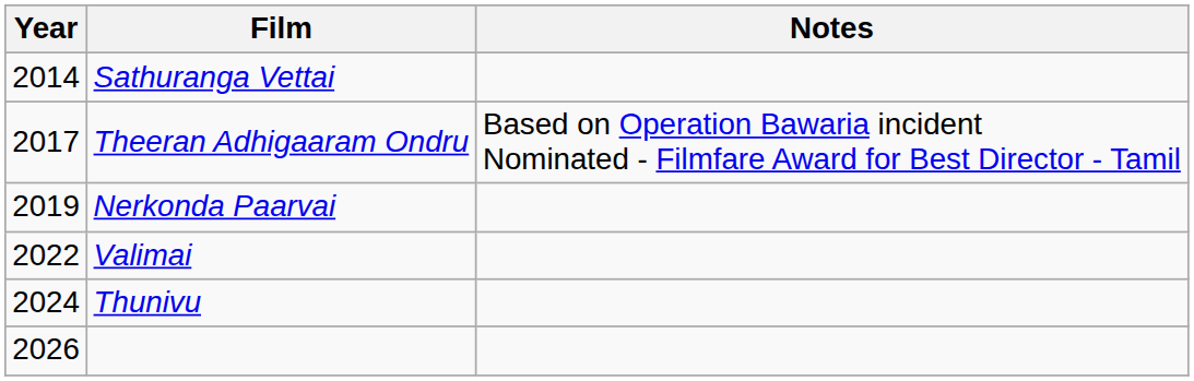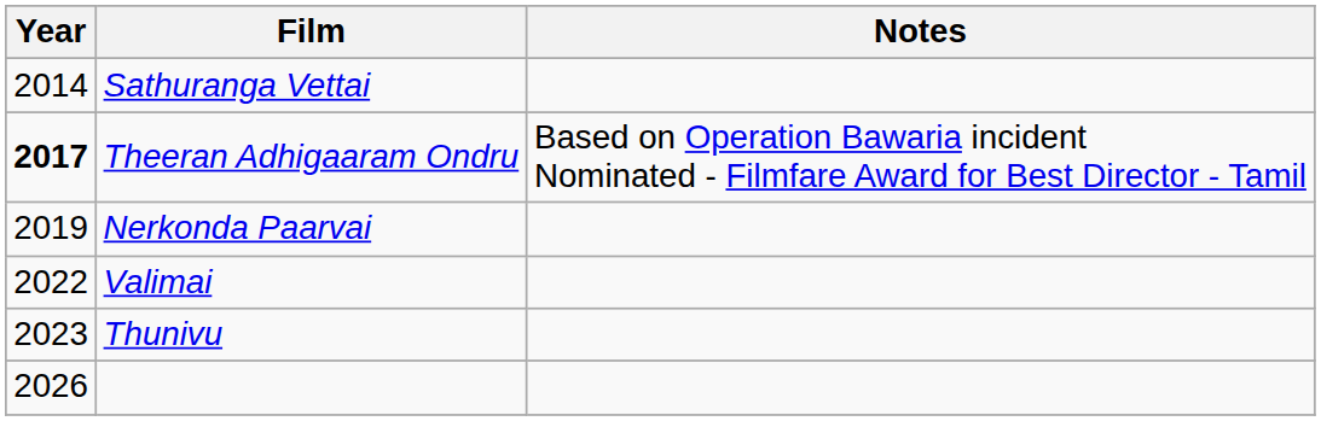Theeran Adhigaaram Ondru | Year: normal -> bold
Thunivu | Year: 2024 -> 2023
